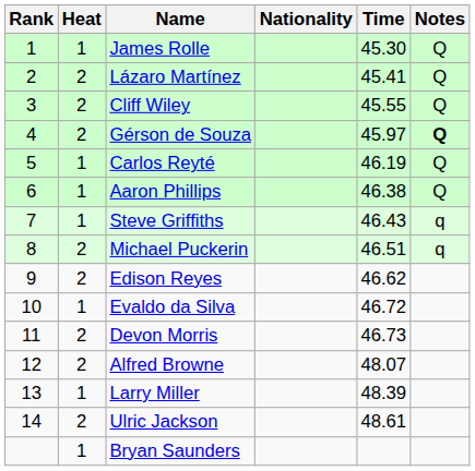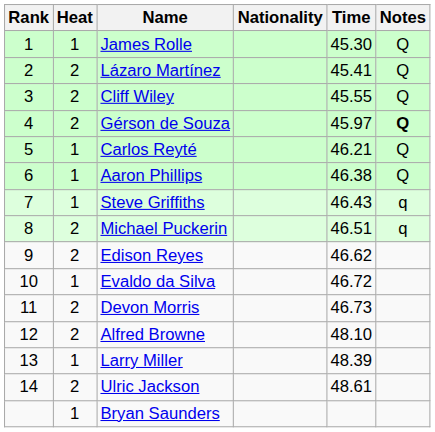Carlos Reyté | Time: 46.19 -> 46.21
Alfred Browne | Time: 48.07 -> 48.10
